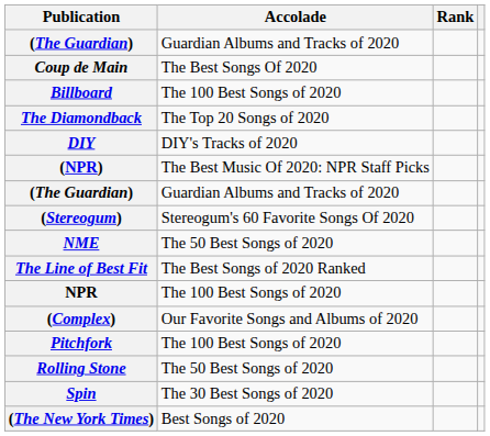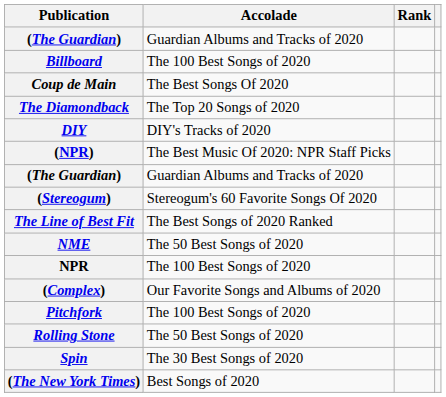rows swapped: Billboard <-> Coup de Main
rows swapped: The Line of Best Fit <-> NME
